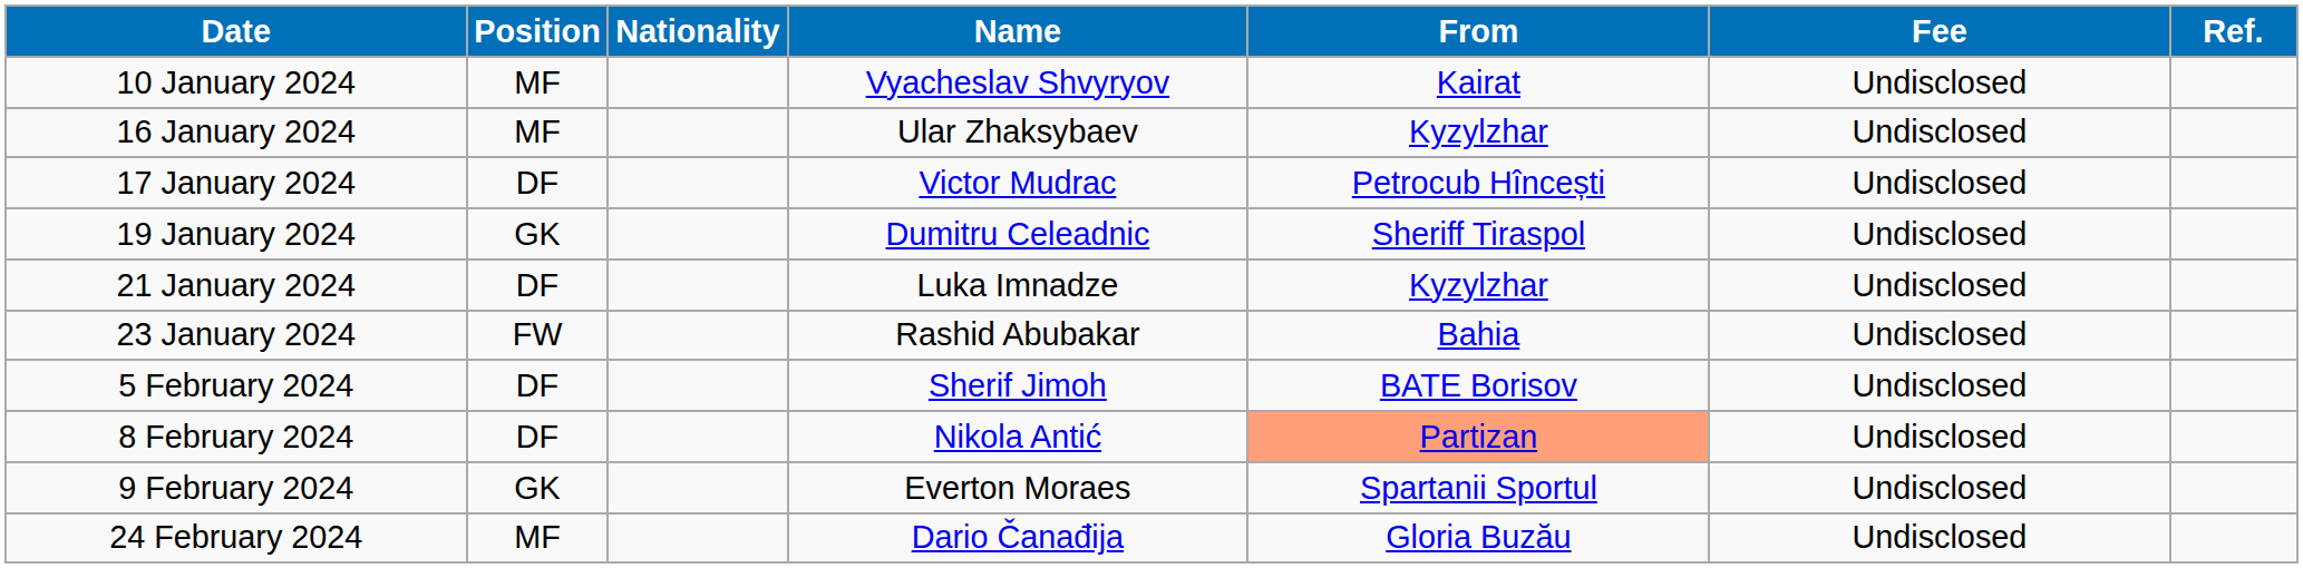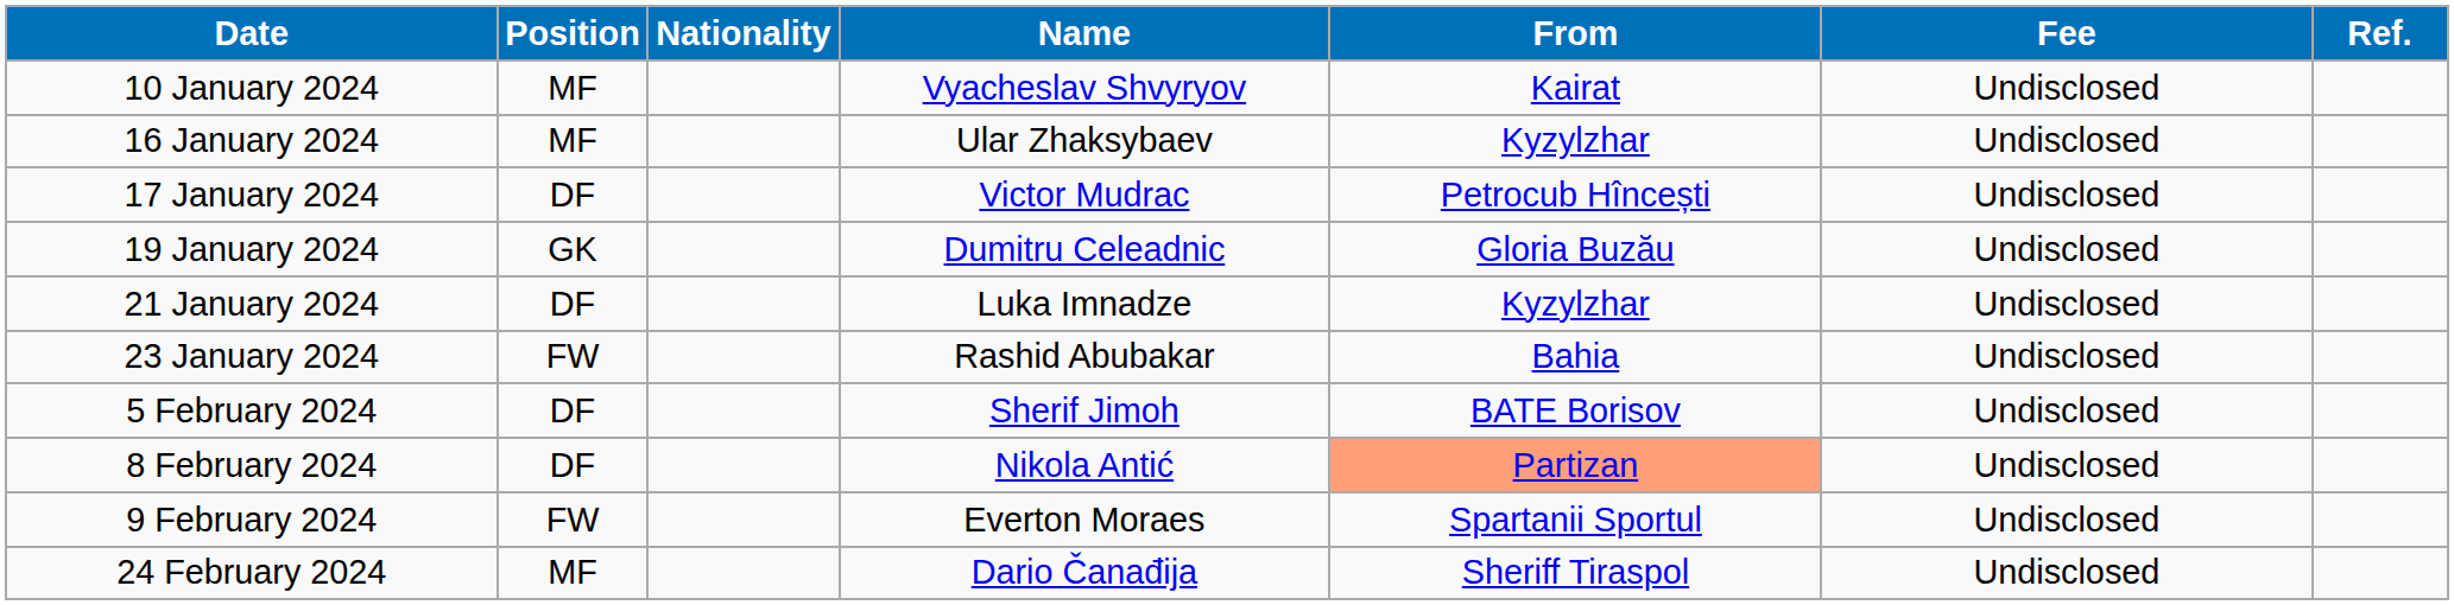19 January 2024 | From: Sheriff Tiraspol -> Gloria Buzău
9 February 2024 | Position: GK -> FW
24 February 2024 | From: Gloria Buzău -> Sheriff Tiraspol
